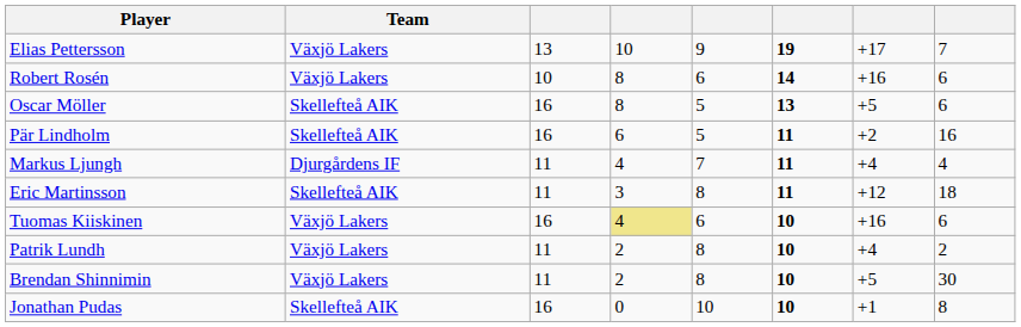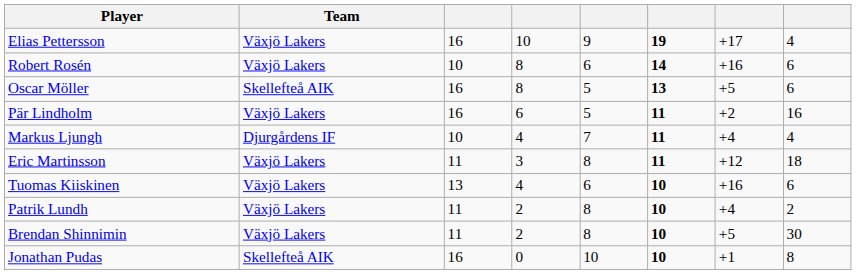Elias Pettersson | column 3: 13 -> 16
Elias Pettersson | column 8: 7 -> 4
Pär Lindholm | Team: Skellefteå AIK -> Växjö Lakers
Markus Ljungh | column 3: 11 -> 10
Eric Martinsson | Team: Skellefteå AIK -> Växjö Lakers
Tuomas Kiiskinen | column 3: 16 -> 13
Tuomas Kiiskinen | column 4: khaki background -> no background
